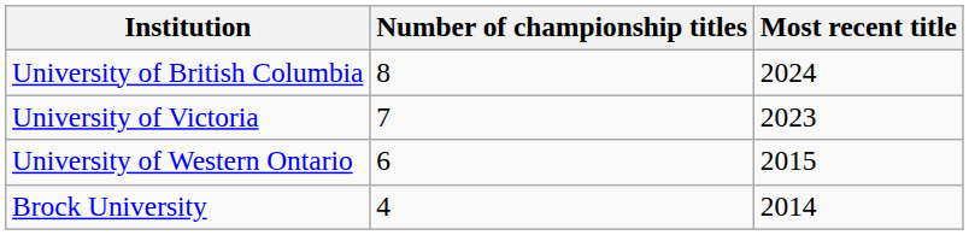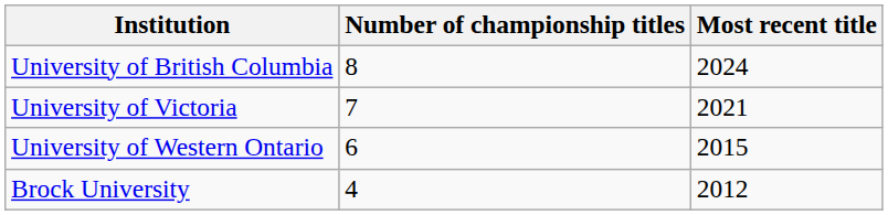University of Victoria | Most recent title: 2023 -> 2021
Brock University | Most recent title: 2014 -> 2012
